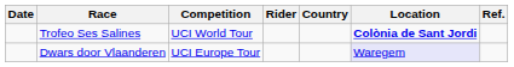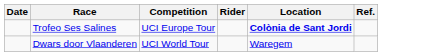- column: Country
Trofeo Ses Salines | Competition: UCI World Tour -> UCI Europe Tour
Dwars door Vlaanderen | Competition: UCI Europe Tour -> UCI World Tour
Dwars door Vlaanderen | Location: lavender background -> no background
